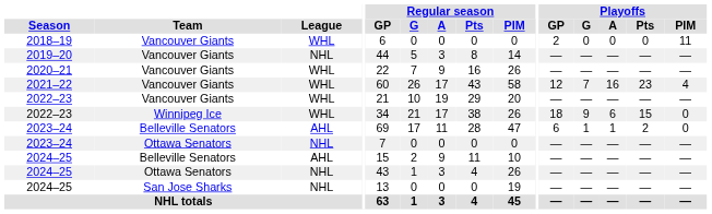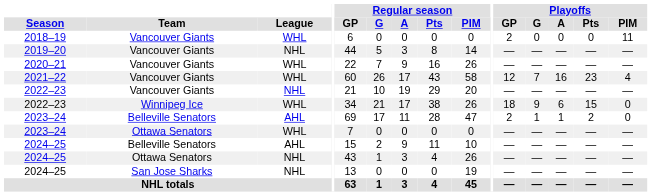2022–23 / Vancouver Giants | League: WHL -> NHL
2023–24 / Belleville Senators | Playoffs / GP: 6 -> 2
2023–24 / Ottawa Senators | League: NHL -> WHL
